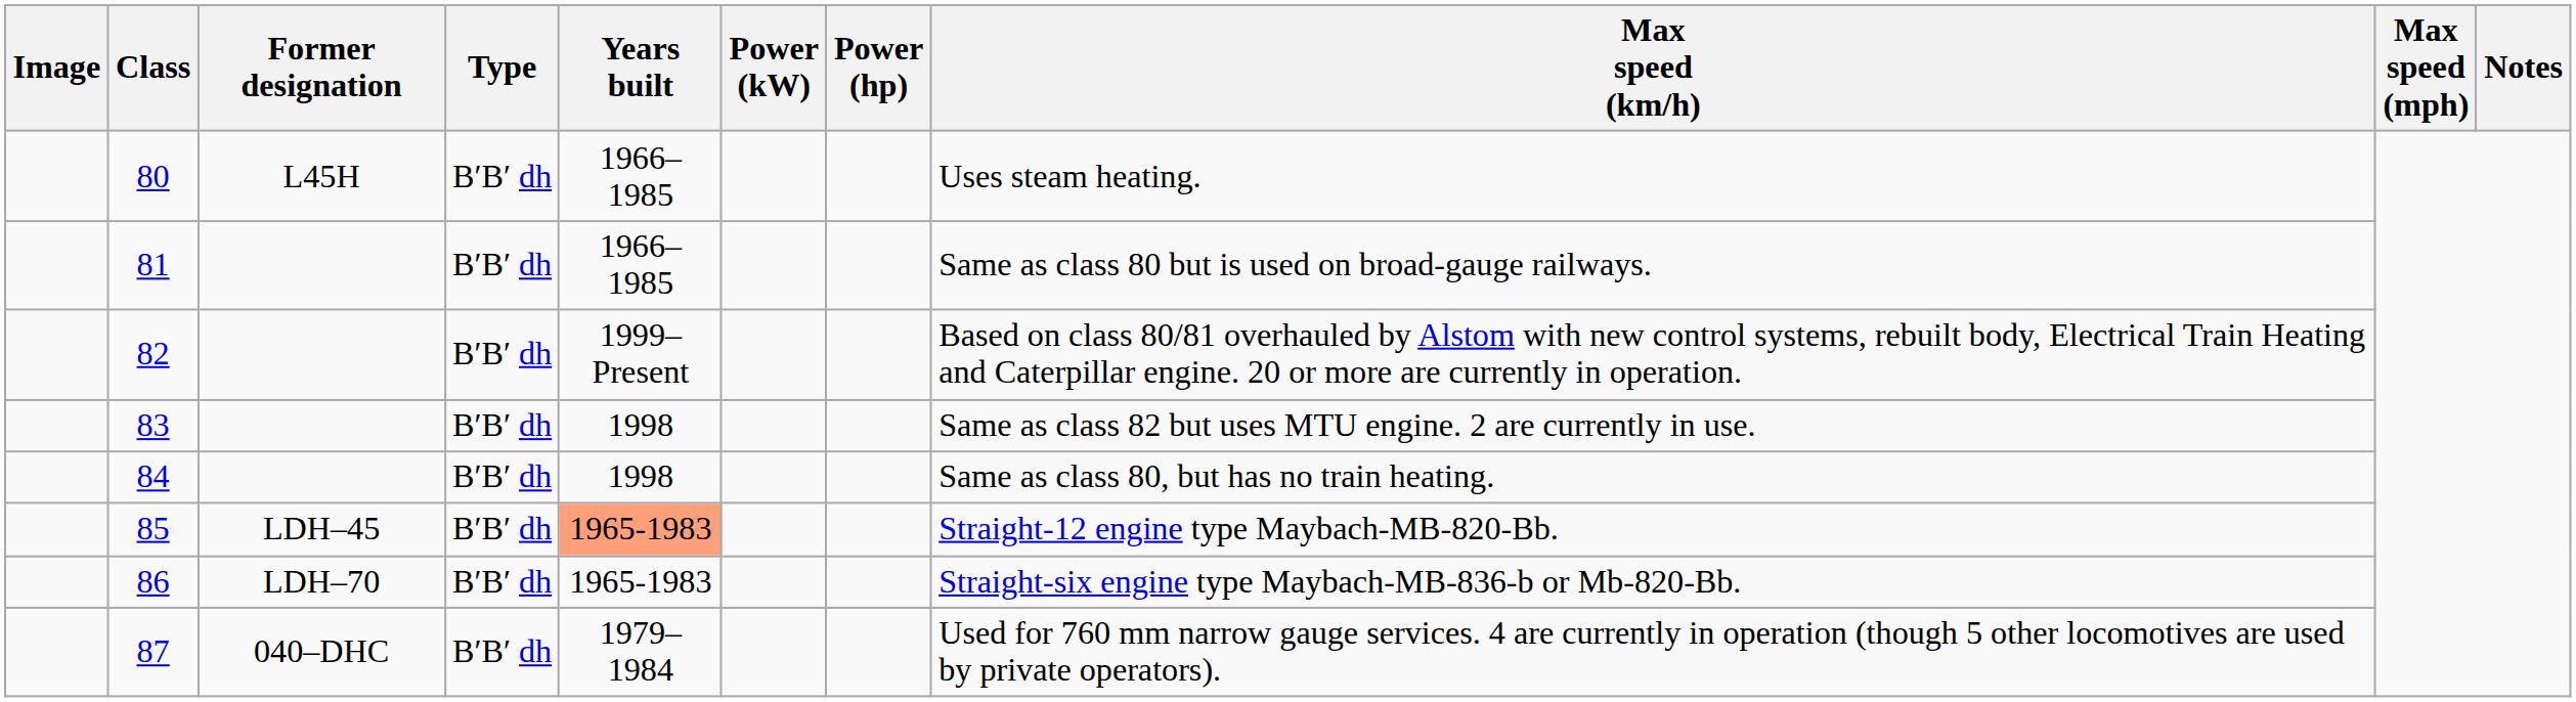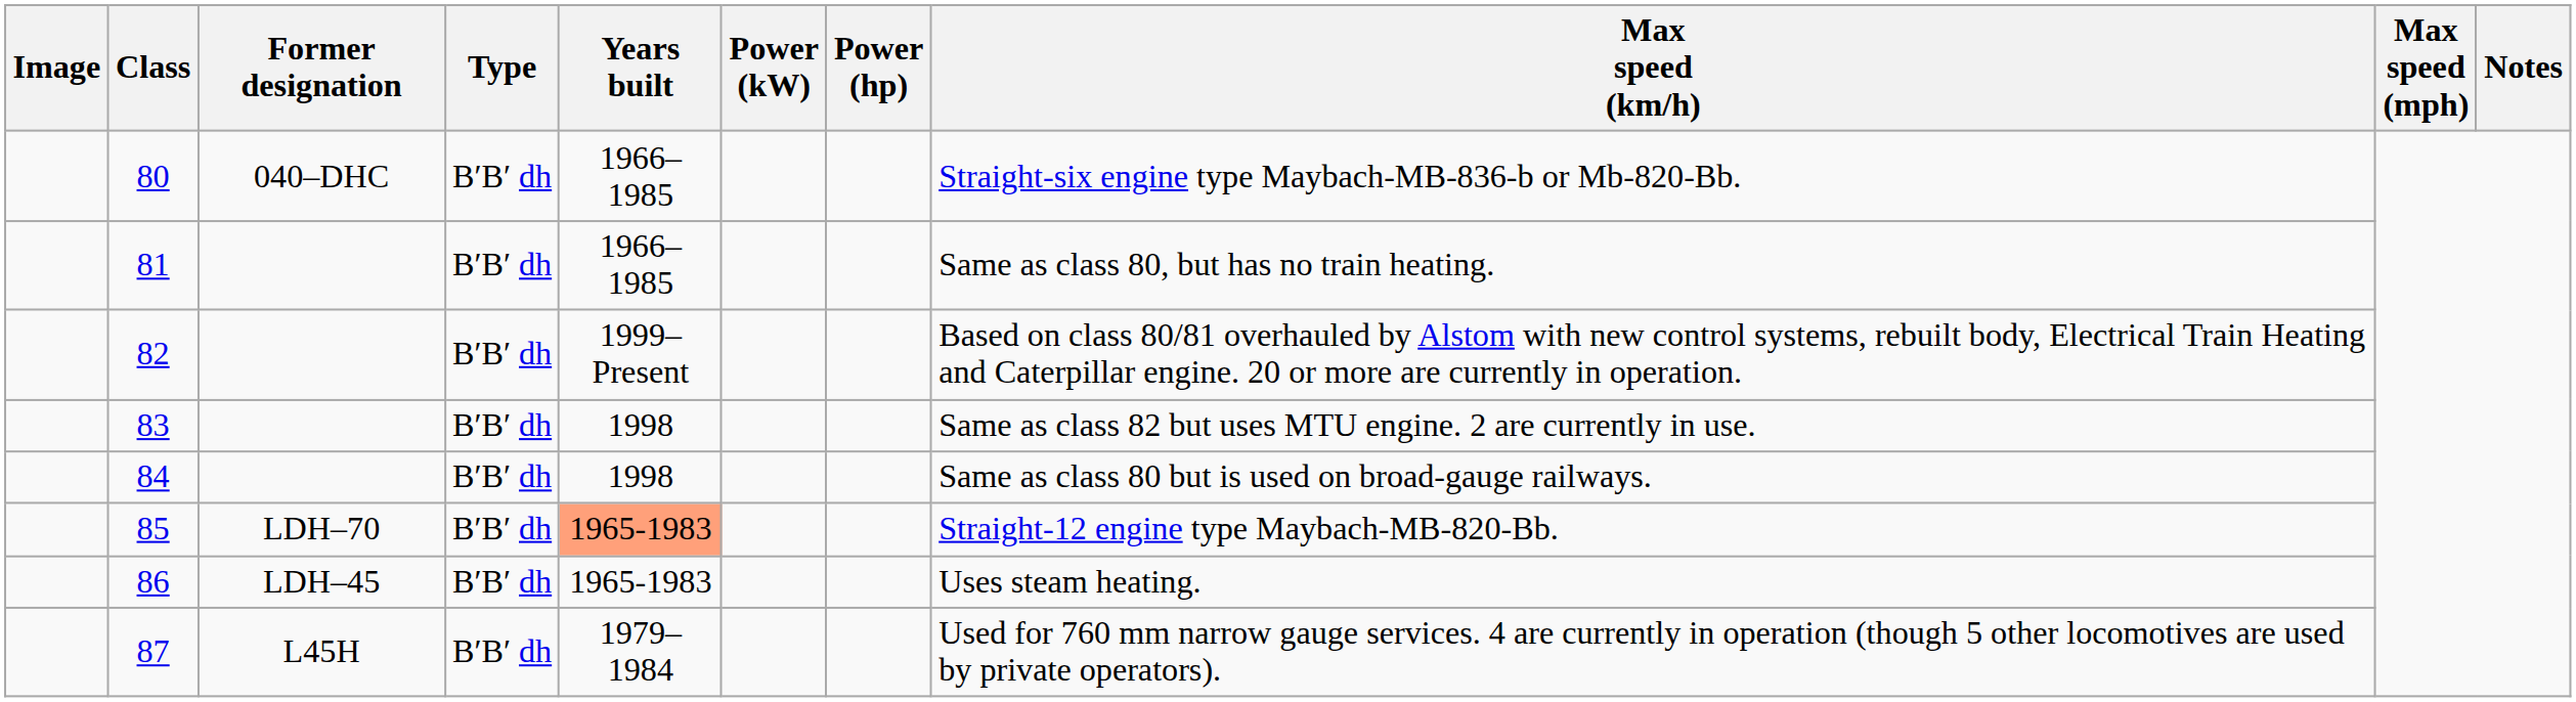80 | Former designation: L45H -> 040–DHC
80 | Max speed (km/h): Uses steam heating. -> Straight-six engine type Maybach-MB-836-b or Mb-820-Bb.
81 | Max speed (km/h): Same as class 80 but is used on broad-gauge railways. -> Same as class 80, but has no train heating.
84 | Max speed (km/h): Same as class 80, but has no train heating. -> Same as class 80 but is used on broad-gauge railways.
85 | Former designation: LDH–45 -> LDH–70
86 | Former designation: LDH–70 -> LDH–45
86 | Max speed (km/h): Straight-six engine type Maybach-MB-836-b or Mb-820-Bb. -> Uses steam heating.
87 | Former designation: 040–DHC -> L45H
